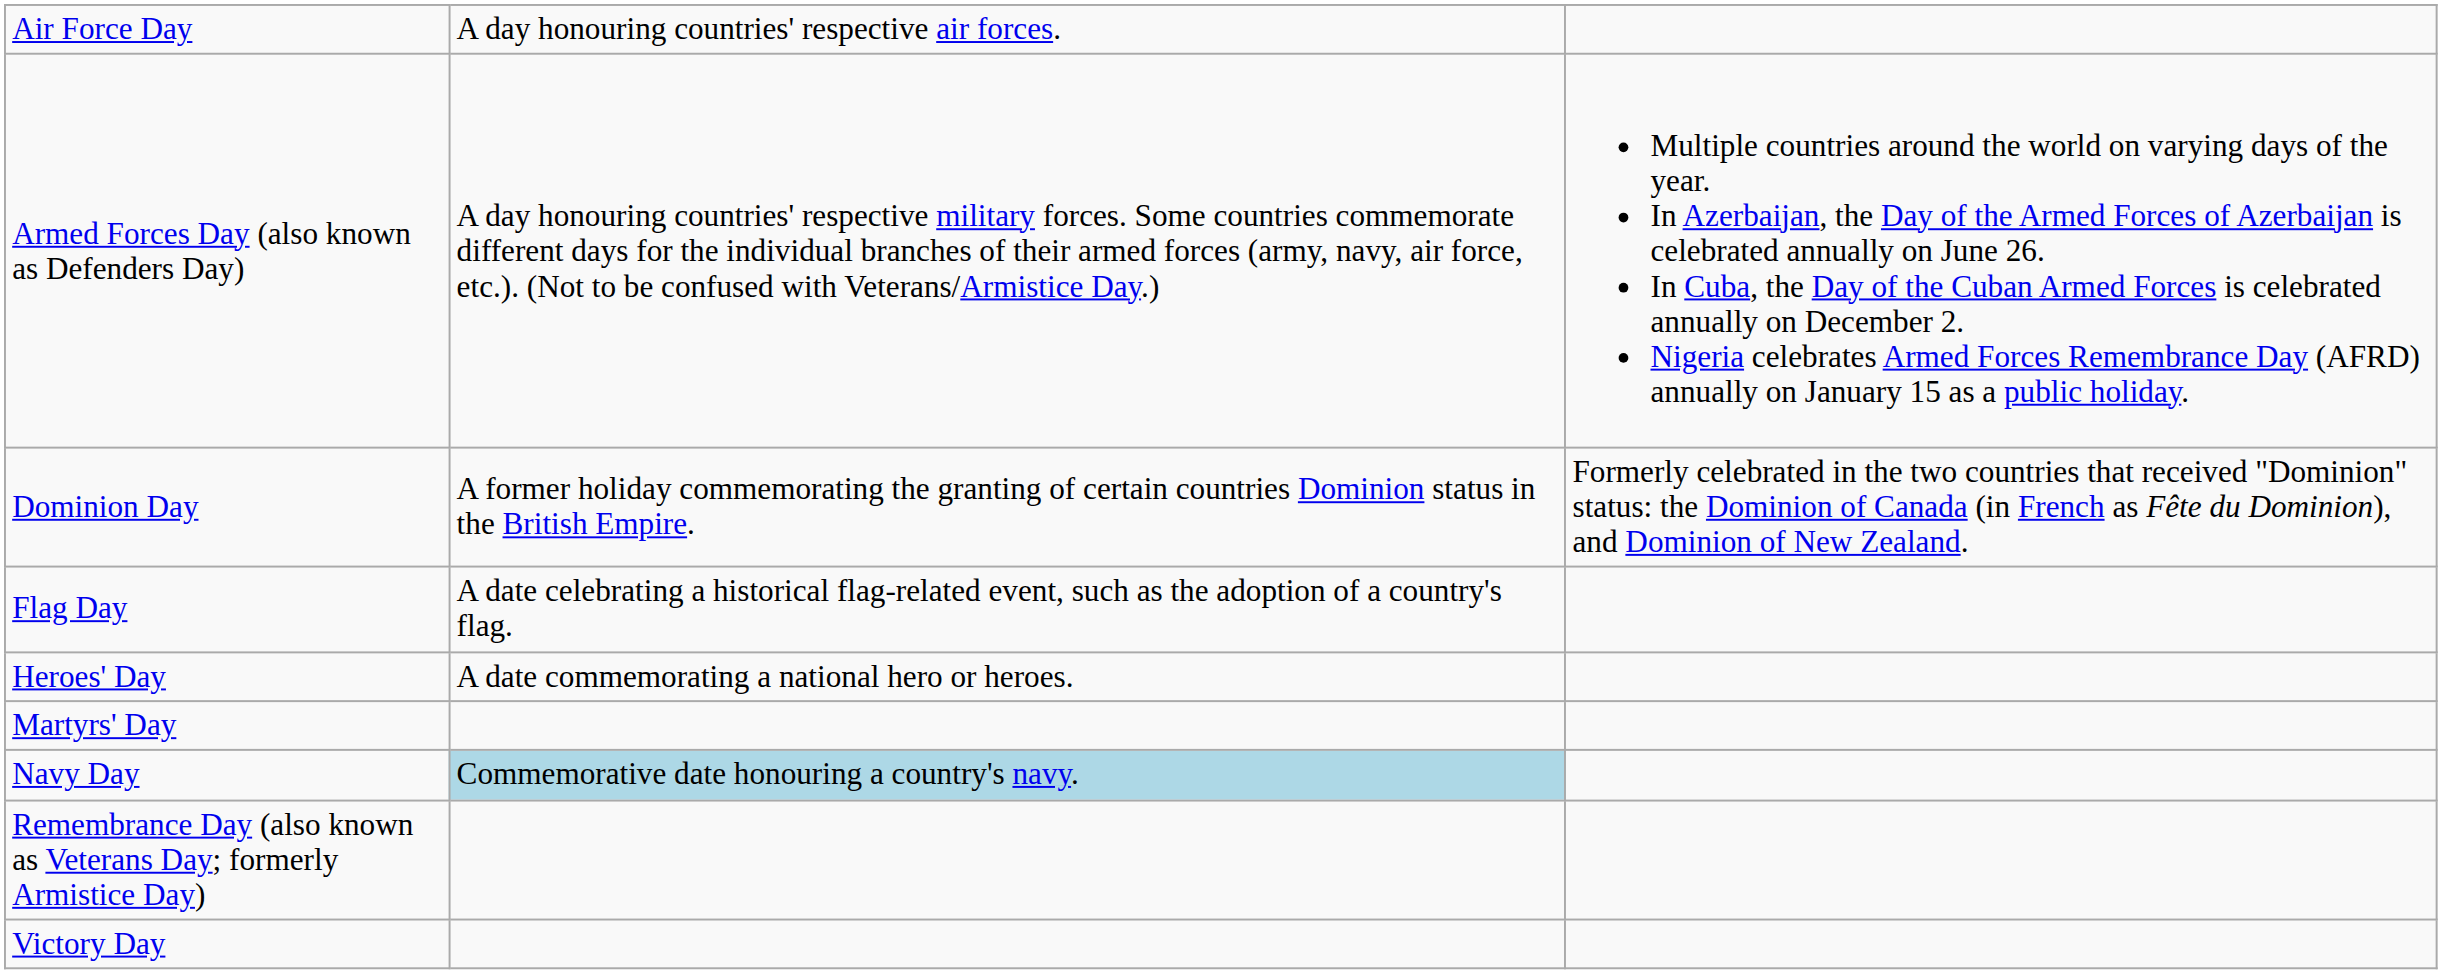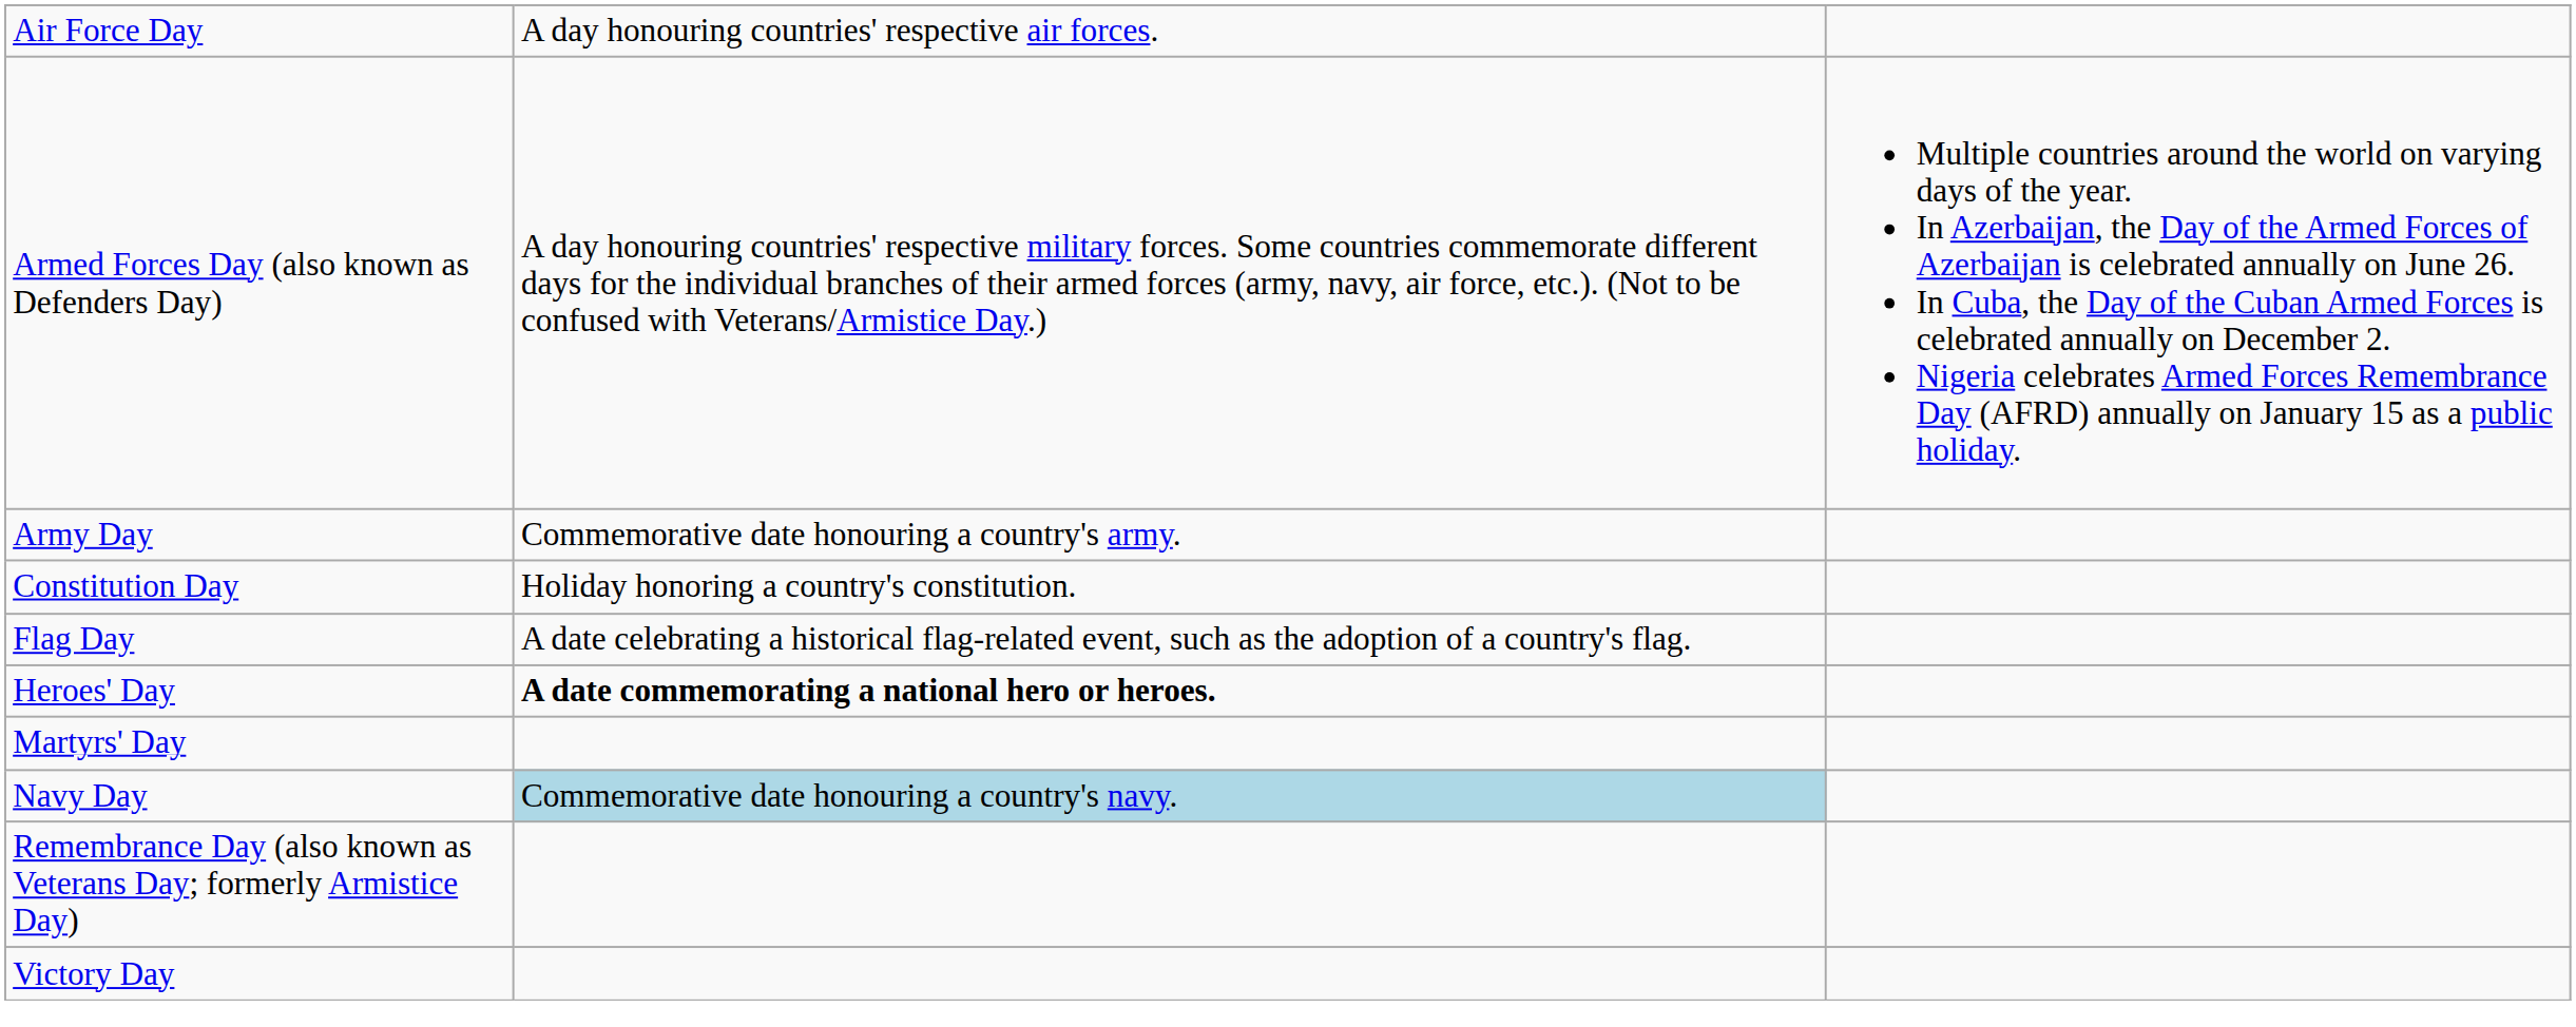+ row: Army Day | Commemorative date honouring a country's army.
+ row: Constitution Day | Holiday honoring a country's constitution.
- row: Dominion Day | A former holiday commemorating the granting of certain countries Dominion status in the British Empire. | Formerly celebrated in the two countries that received "Dominion" status: the Dominion of Canada (in French as Fête du Dominion), and Dominion of New Zealand.
Heroes' Day | column 2: normal -> bold
